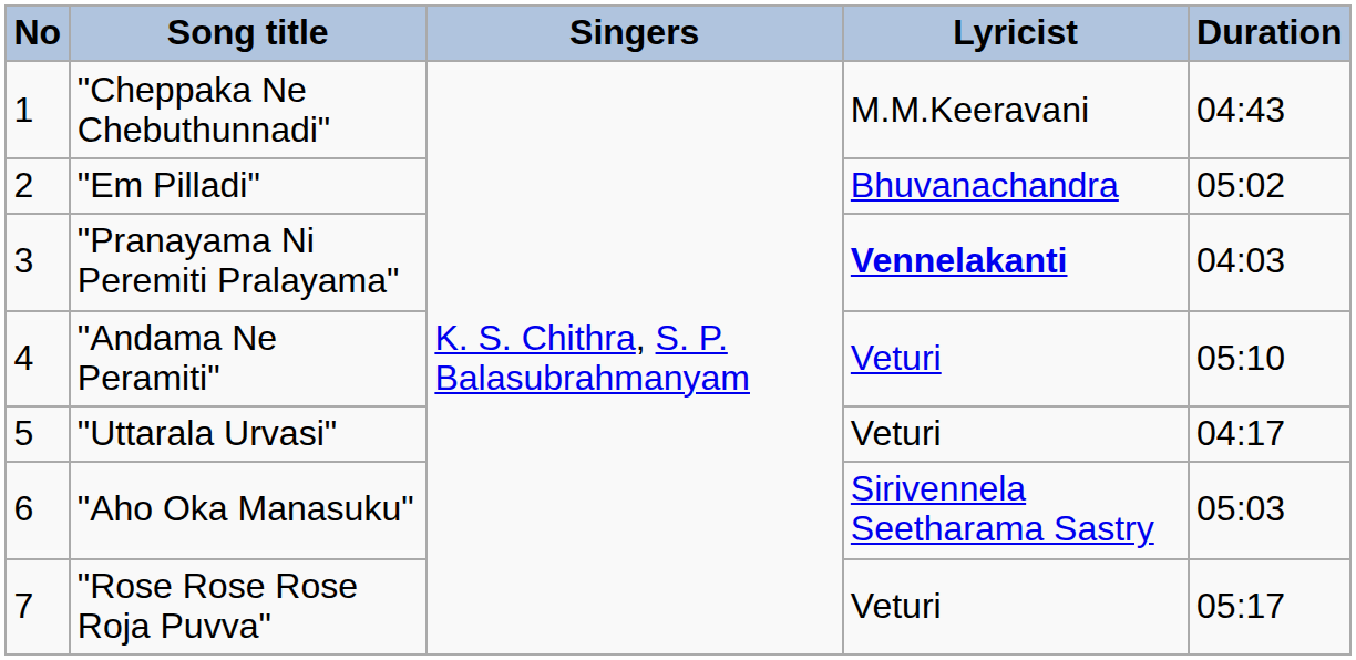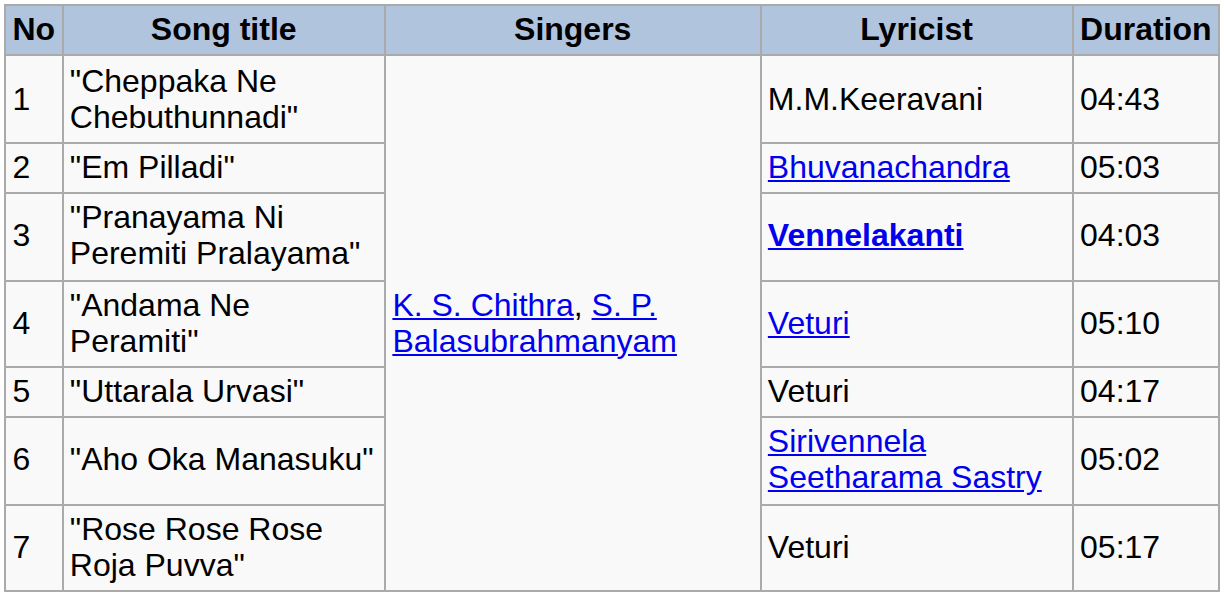"Em Pilladi" | Duration: 05:02 -> 05:03
"Aho Oka Manasuku" | Duration: 05:03 -> 05:02
